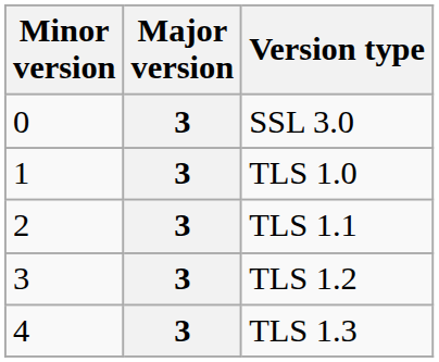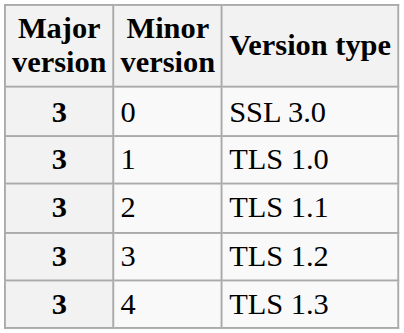columns swapped: Major version <-> Minor version
